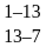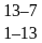rows swapped: 1–13 <-> 13–7
